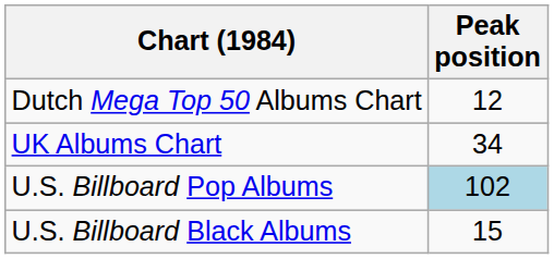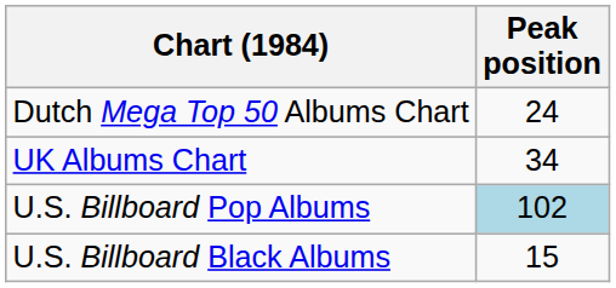Dutch Mega Top 50 Albums Chart | Peak position: 12 -> 24
